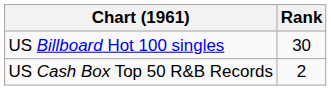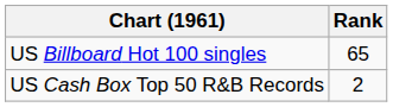US Billboard Hot 100 singles | Rank: 30 -> 65
